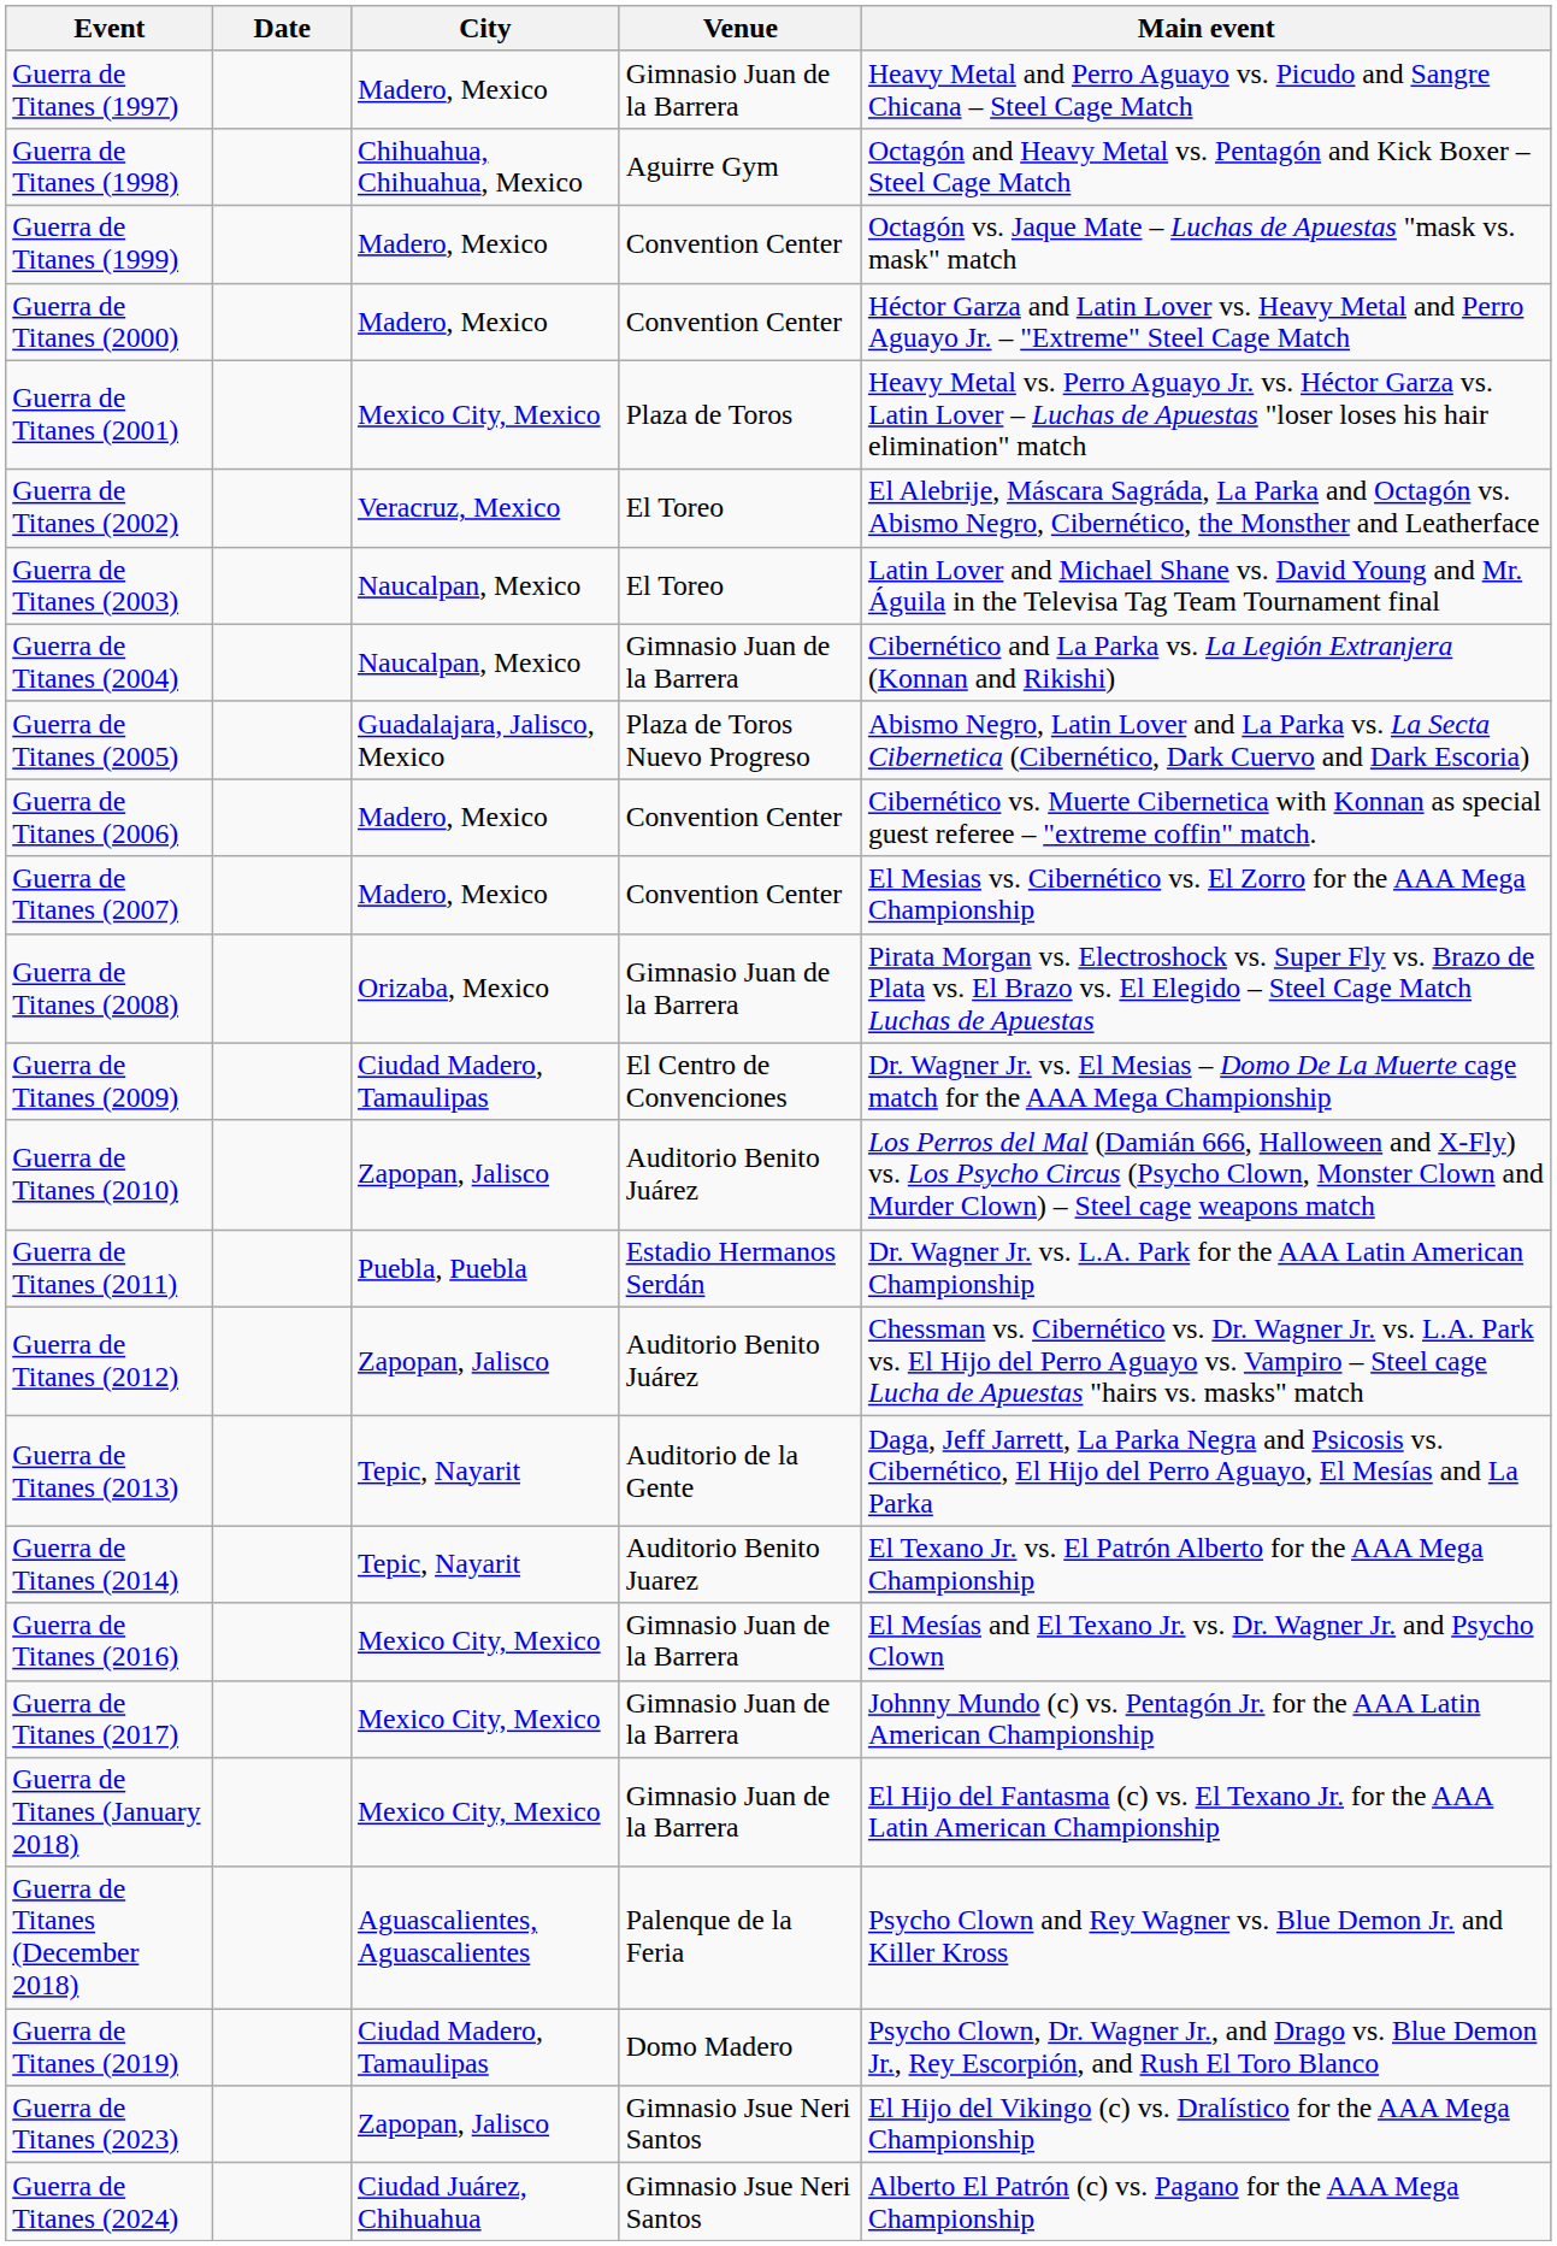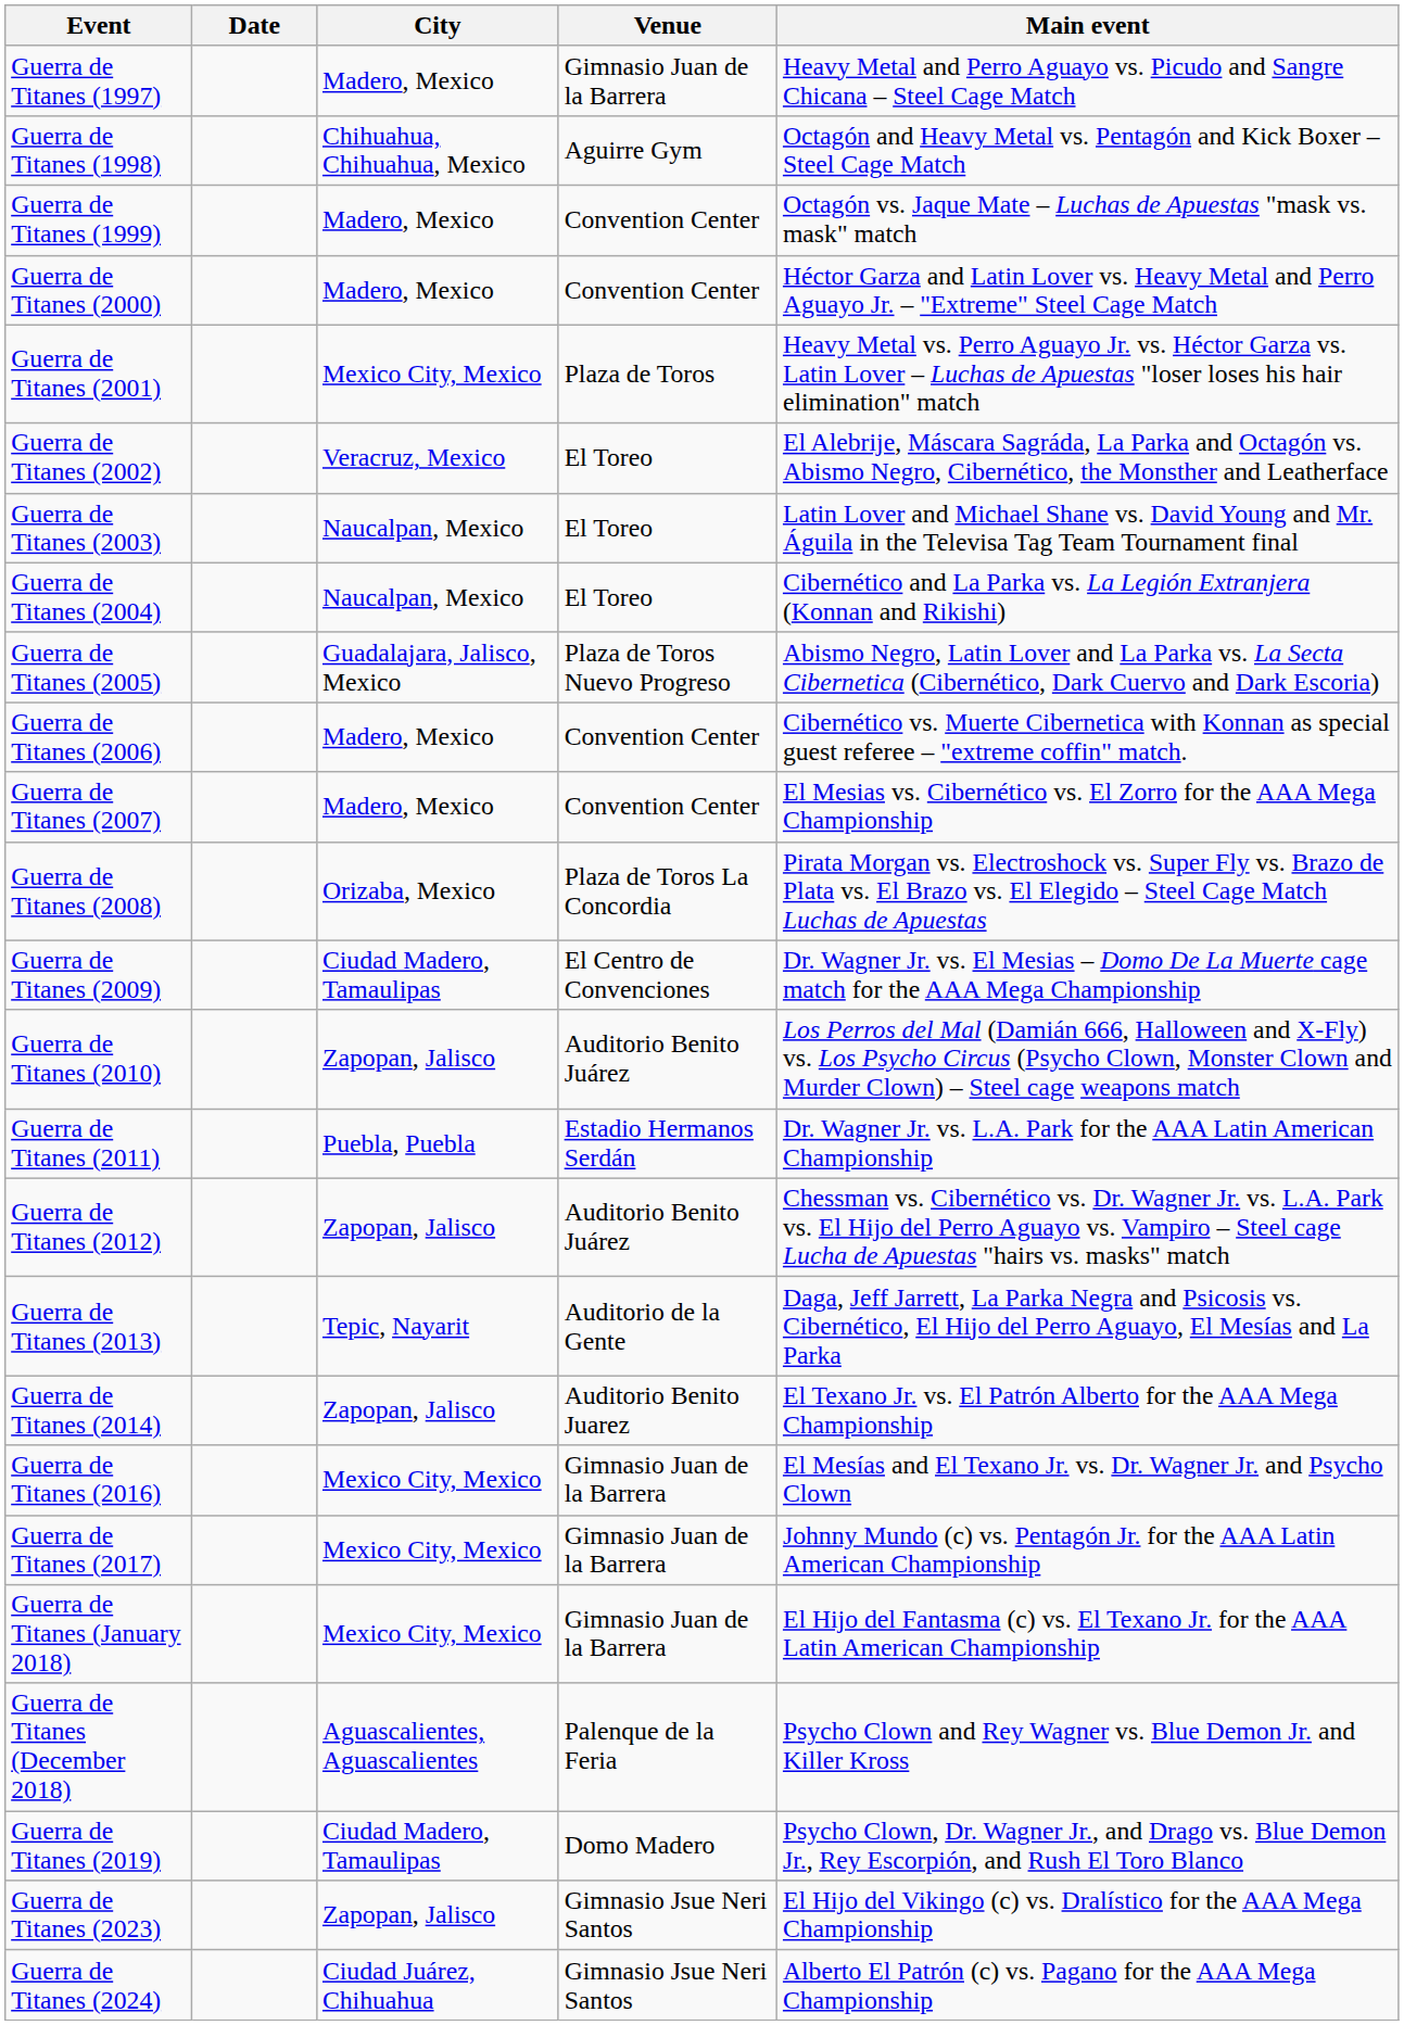Guerra de Titanes (2004) | Venue: Gimnasio Juan de la Barrera -> El Toreo
Guerra de Titanes (2008) | Venue: Gimnasio Juan de la Barrera -> Plaza de Toros La Concordia
Guerra de Titanes (2014) | City: Tepic, Nayarit -> Zapopan, Jalisco
